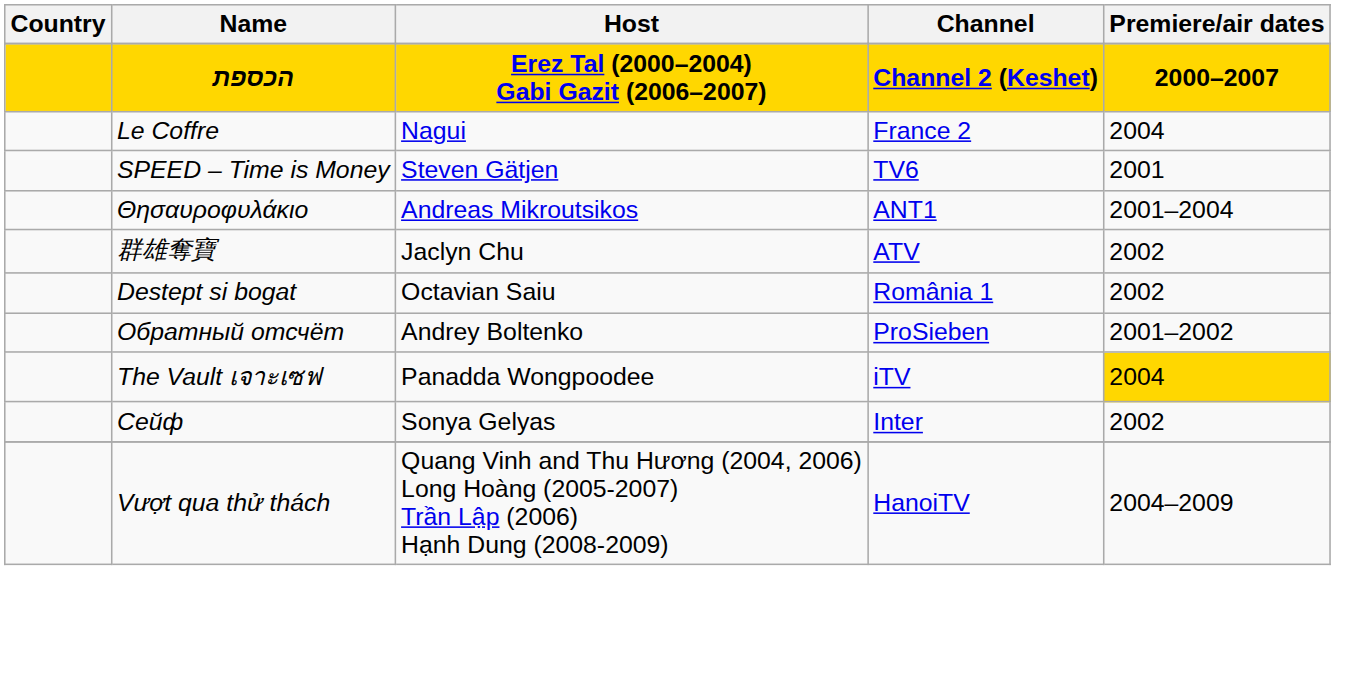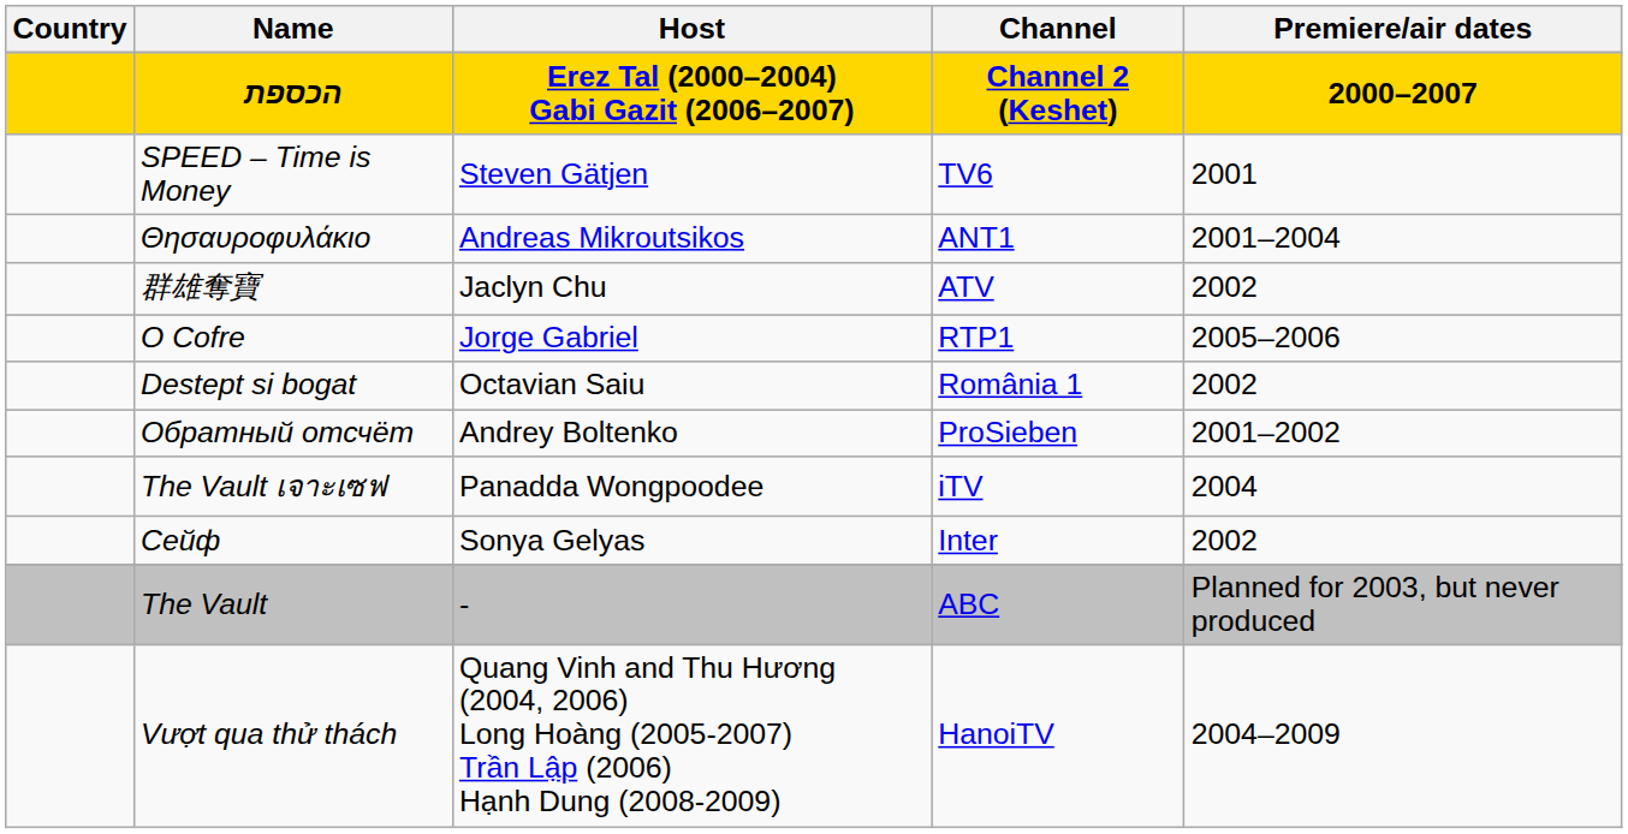- row: Le Coffre | Nagui | France 2 | 2004
+ row: O Cofre | Jorge Gabriel | RTP1 | 2005–2006
The Vault เจาะเซฟ | Premiere/air dates: gold background -> no background
+ row: The Vault | - | ABC | Planned for 2003, but never produced
